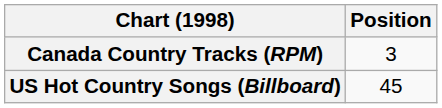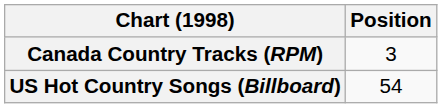US Hot Country Songs (Billboard) | Position: 45 -> 54
